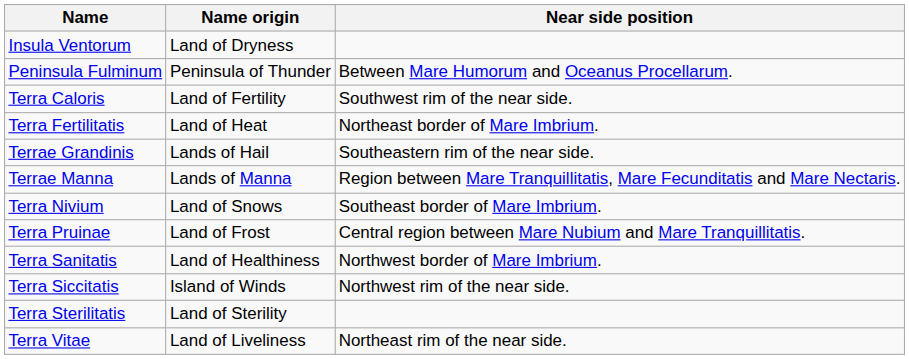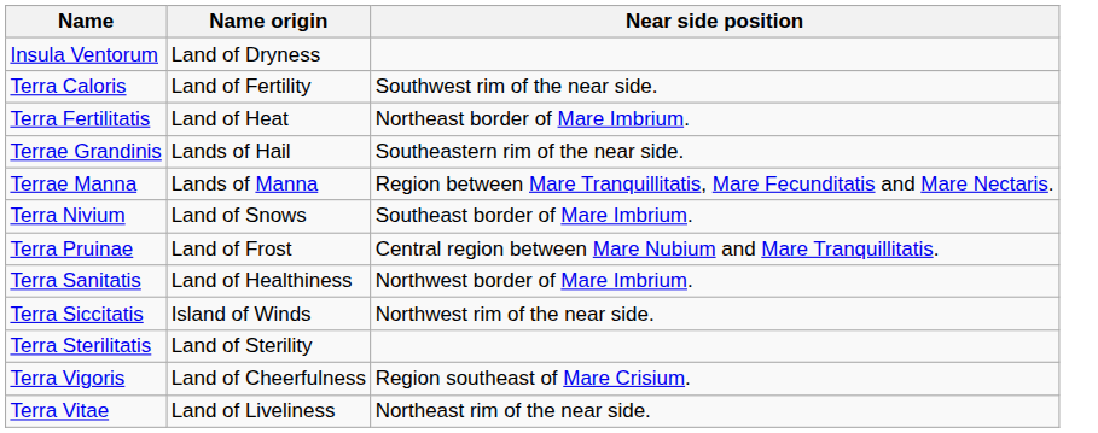- row: Peninsula Fulminum | Peninsula of Thunder | Between Mare Humorum and Oceanus Procellarum.
+ row: Terra Vigoris | Land of Cheerfulness | Region southeast of Mare Crisium.
